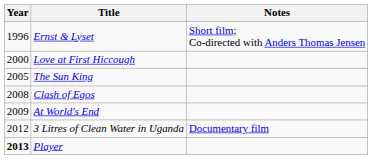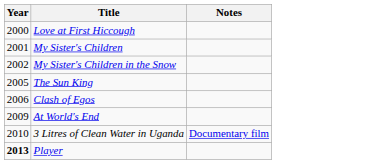- row: 1996 | Ernst & Lyset | Short film; Co-directed with Anders Thomas Jensen
+ row: 2001 | My Sister's Children
+ row: 2002 | My Sister's Children in the Snow
Clash of Egos | Year: 2008 -> 2006
3 Litres of Clean Water in Uganda | Year: 2012 -> 2010
